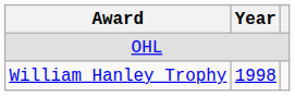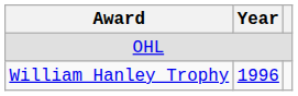William Hanley Trophy | Year: 1998 -> 1996
